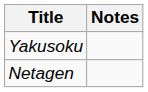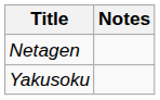rows swapped: Netagen <-> Yakusoku
